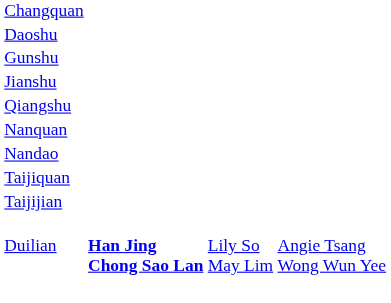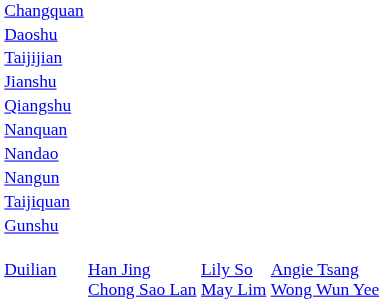rows swapped: Gunshu <-> Taijijian
+ row: Nangun
Duilian | column 2: bold -> normal
